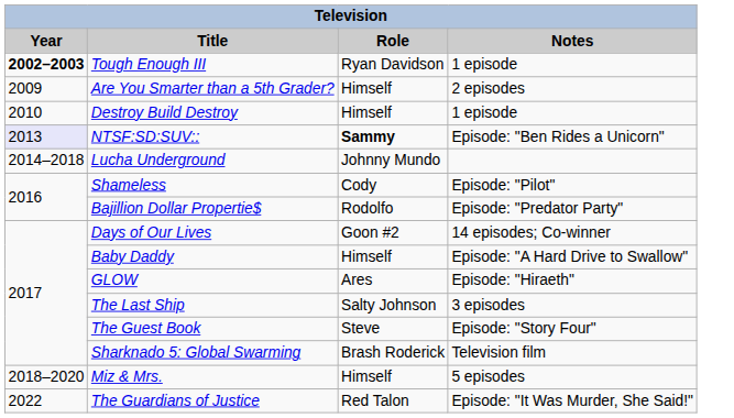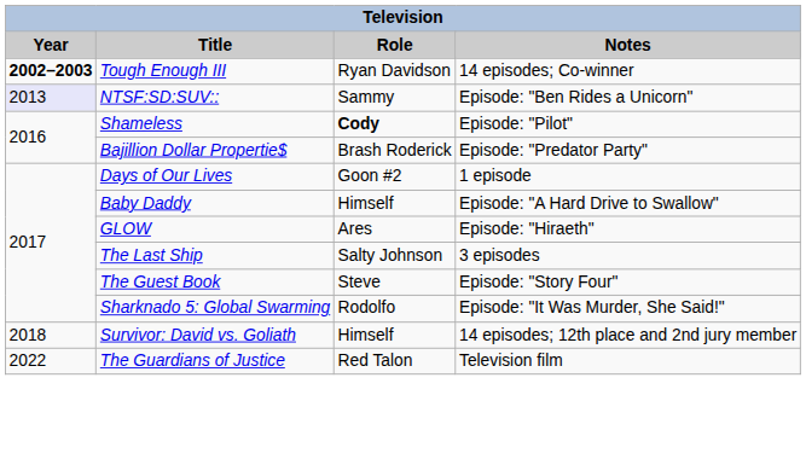Tough Enough III | Notes: 1 episode -> 14 episodes; Co-winner
- row: 2009 | Are You Smarter than a 5th Grader? | Himself | 2 episodes
- row: 2010 | Destroy Build Destroy | Himself | 1 episode
NTSF:SD:SUV:: | Role: bold -> normal
- row: 2014–2018 | Lucha Underground | Johnny Mundo
Shameless | Role: normal -> bold
Bajillion Dollar Propertie$ | Role: Rodolfo -> Brash Roderick
Days of Our Lives | Notes: 14 episodes; Co-winner -> 1 episode
Sharknado 5: Global Swarming | Role: Brash Roderick -> Rodolfo
Sharknado 5: Global Swarming | Notes: Television film -> Episode: "It Was Murder, She Said!"
+ row: 2018 | Survivor: David vs. Goliath | Himself | 14 episodes; 12th place and 2nd jury member
- row: 2018–2020 | Miz & Mrs. | Himself | 5 episodes
The Guardians of Justice | Notes: Episode: "It Was Murder, She Said!" -> Television film
